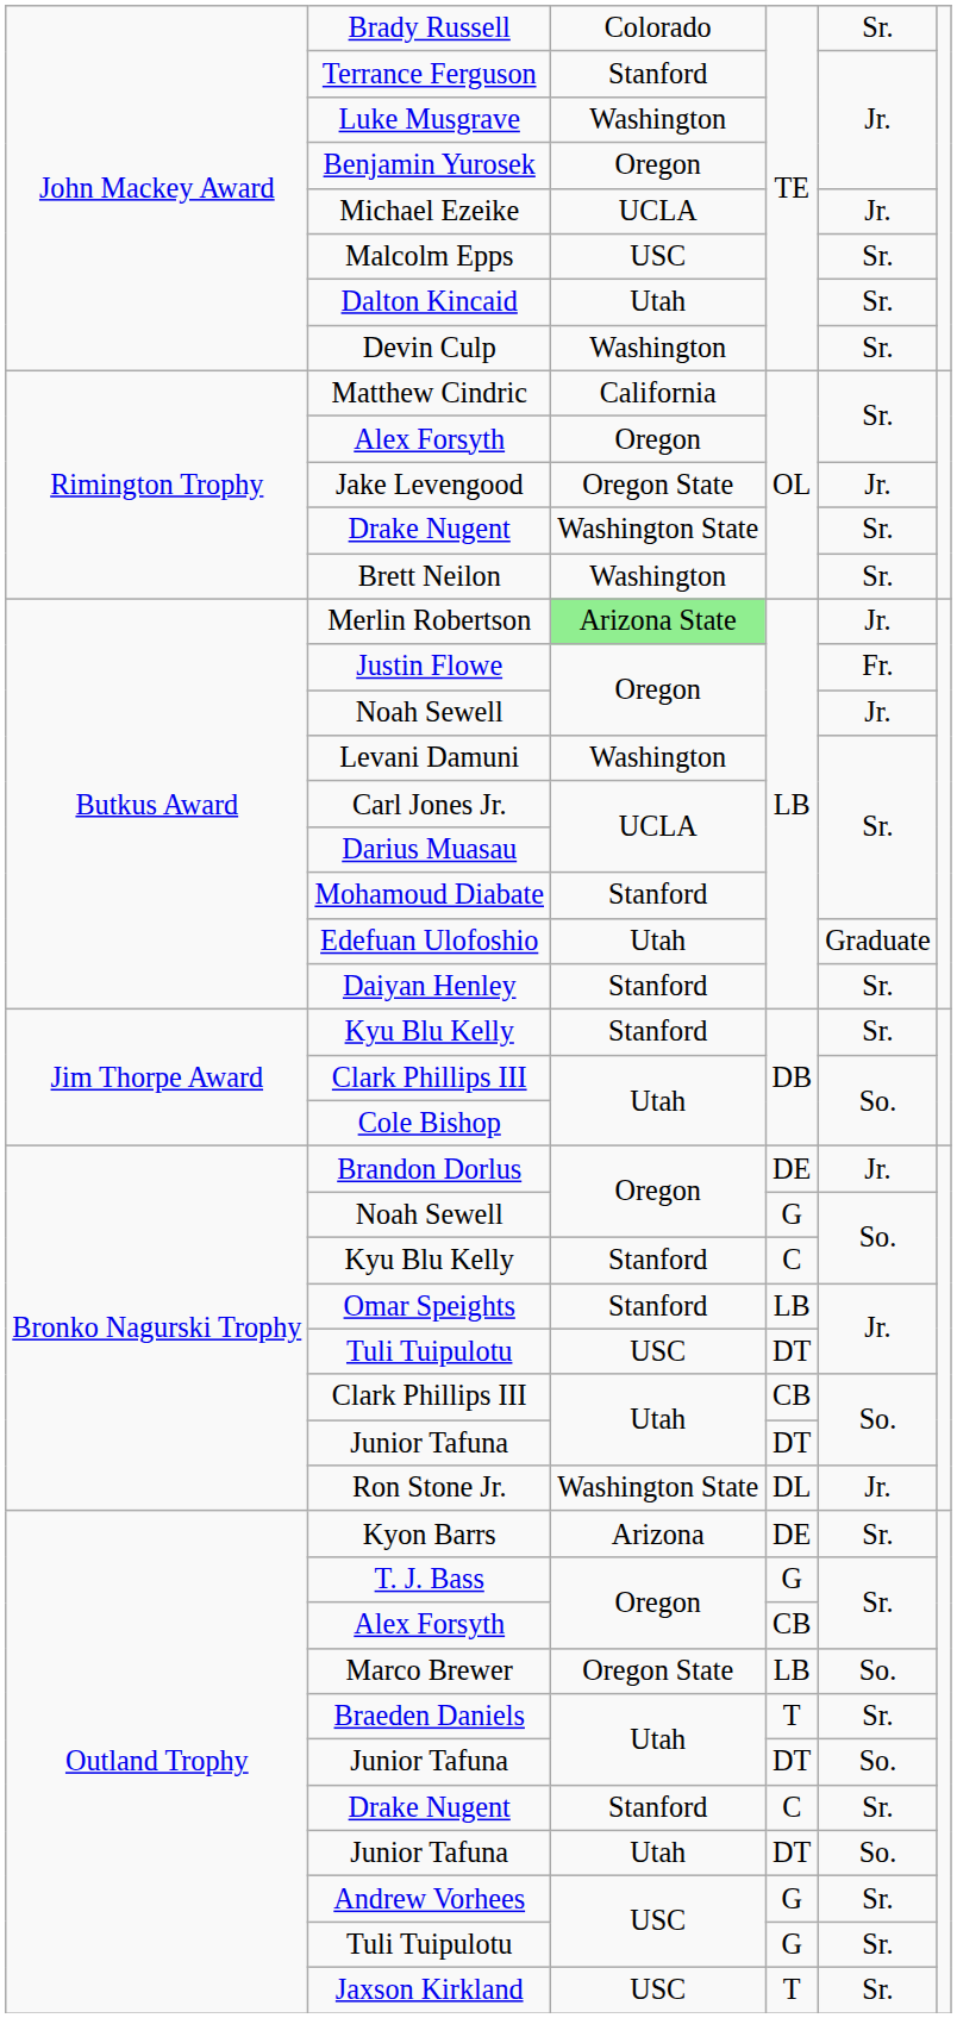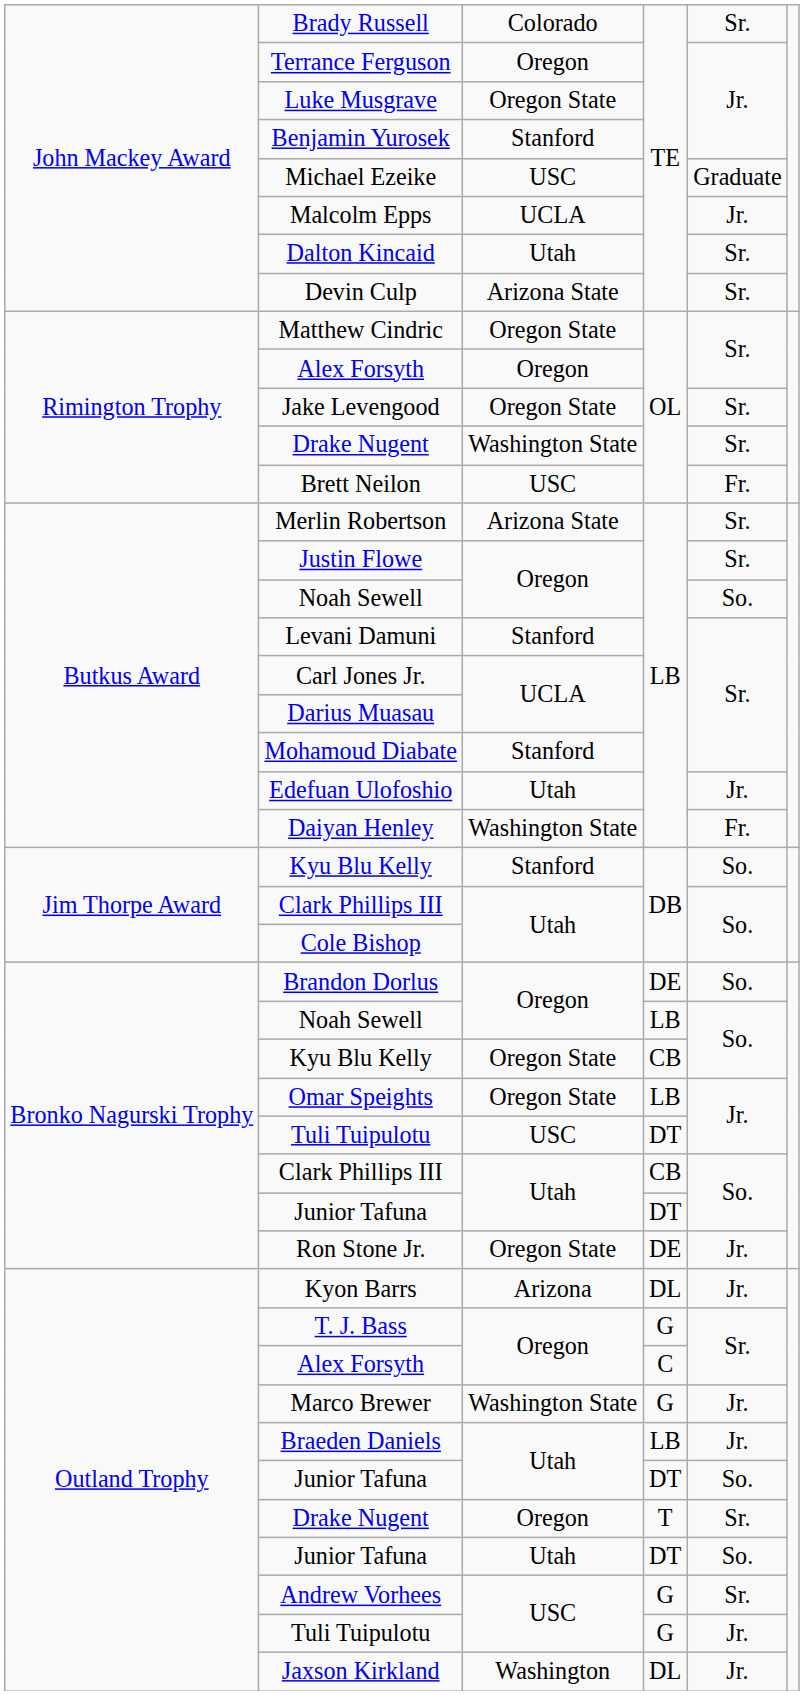Terrance Ferguson | column 3: Stanford -> Oregon
Luke Musgrave | column 3: Washington -> Oregon State
Benjamin Yurosek | column 3: Oregon -> Stanford
Michael Ezeike | column 3: UCLA -> USC
Michael Ezeike | column 5: Jr. -> Graduate
Malcolm Epps | column 3: USC -> UCLA
Malcolm Epps | column 5: Sr. -> Jr.
Devin Culp | column 3: Washington -> Arizona State
Matthew Cindric | column 3: California -> Oregon State
Jake Levengood | column 5: Jr. -> Sr.
Brett Neilon | column 3: Washington -> USC
Brett Neilon | column 5: Sr. -> Fr.
Merlin Robertson | column 3: lightgreen background -> no background
Merlin Robertson | column 5: Jr. -> Sr.
Justin Flowe | column 5: Fr. -> Sr.
Butkus Award / Noah Sewell | column 5: Jr. -> So.
Levani Damuni | column 3: Washington -> Stanford
Edefuan Ulofoshio | column 5: Graduate -> Jr.
Daiyan Henley | column 3: Stanford -> Washington State
Daiyan Henley | column 5: Sr. -> Fr.
Jim Thorpe Award / Kyu Blu Kelly | column 5: Sr. -> So.
Brandon Dorlus | column 5: Jr. -> So.
Bronko Nagurski Trophy / Noah Sewell | column 4: G -> LB
Bronko Nagurski Trophy / Kyu Blu Kelly | column 3: Stanford -> Oregon State
Bronko Nagurski Trophy / Kyu Blu Kelly | column 4: C -> CB
Omar Speights | column 3: Stanford -> Oregon State
Ron Stone Jr. | column 3: Washington State -> Oregon State
Ron Stone Jr. | column 4: DL -> DE
Kyon Barrs | column 4: DE -> DL
Kyon Barrs | column 5: Sr. -> Jr.
Outland Trophy / Alex Forsyth | column 4: CB -> C
Marco Brewer | column 3: Oregon State -> Washington State
Marco Brewer | column 4: LB -> G
Marco Brewer | column 5: So. -> Jr.
Braeden Daniels | column 4: T -> LB
Braeden Daniels | column 5: Sr. -> Jr.
Outland Trophy / Drake Nugent | column 3: Stanford -> Oregon
Outland Trophy / Drake Nugent | column 4: C -> T
Outland Trophy / Tuli Tuipulotu | column 5: Sr. -> Jr.
Jaxson Kirkland | column 3: USC -> Washington
Jaxson Kirkland | column 4: T -> DL
Jaxson Kirkland | column 5: Sr. -> Jr.
